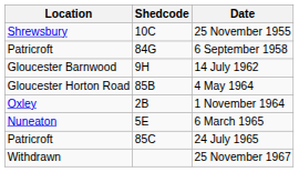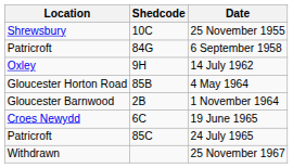14 July 1962 | Location: Gloucester Barnwood -> Oxley
1 November 1964 | Location: Oxley -> Gloucester Barnwood
- row: Nuneaton | 5E | 6 March 1965
+ row: Croes Newydd | 6C | 19 June 1965
